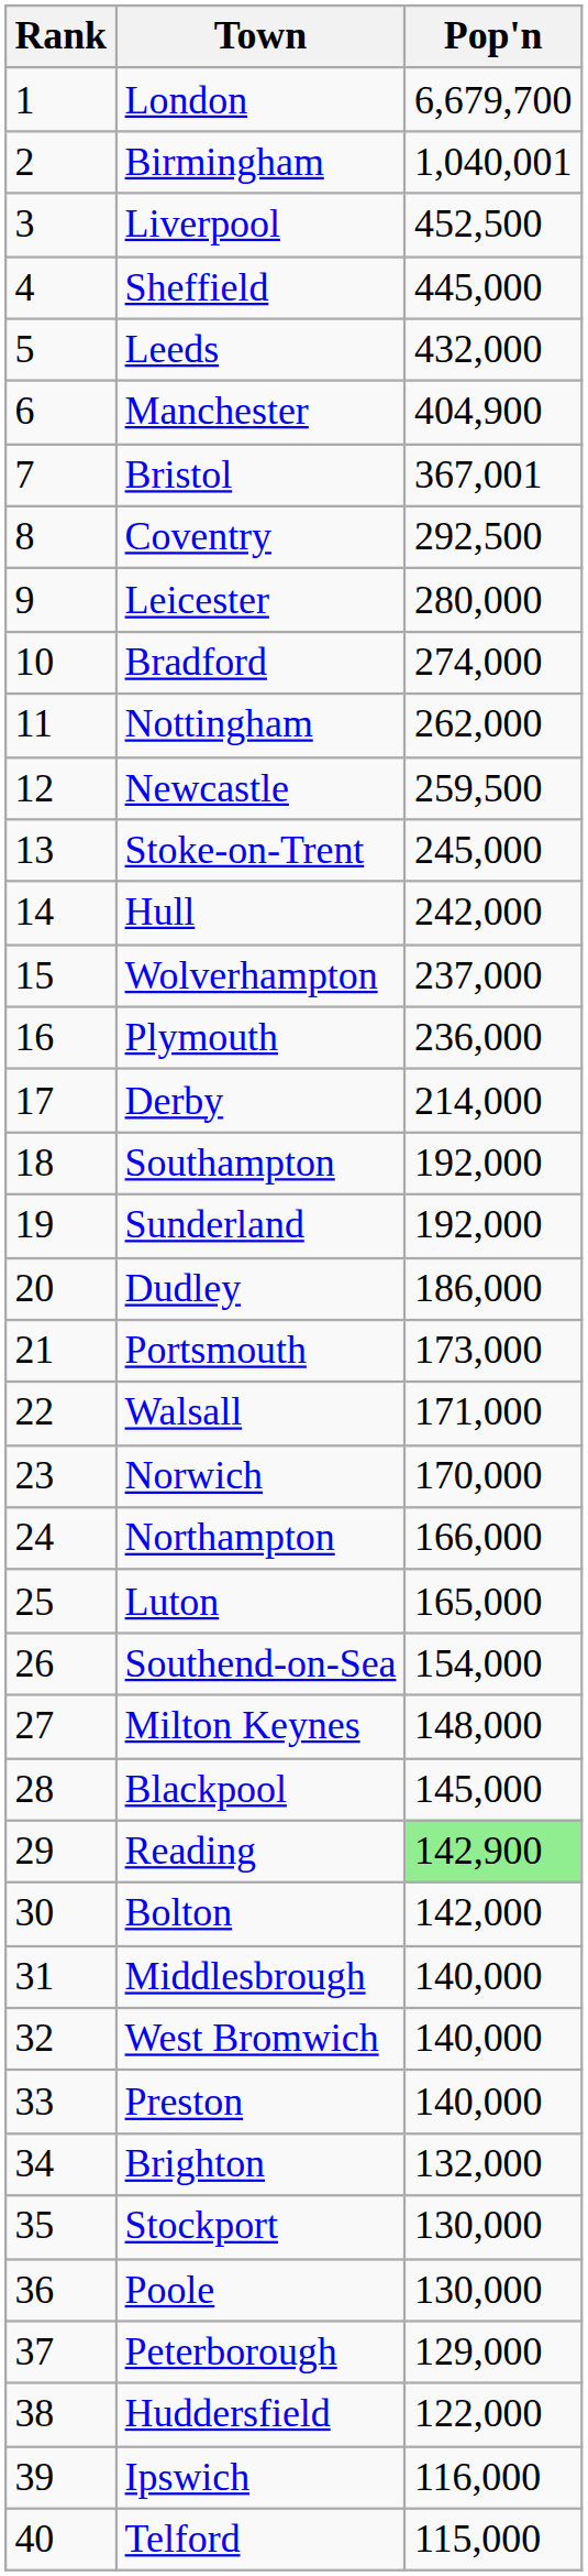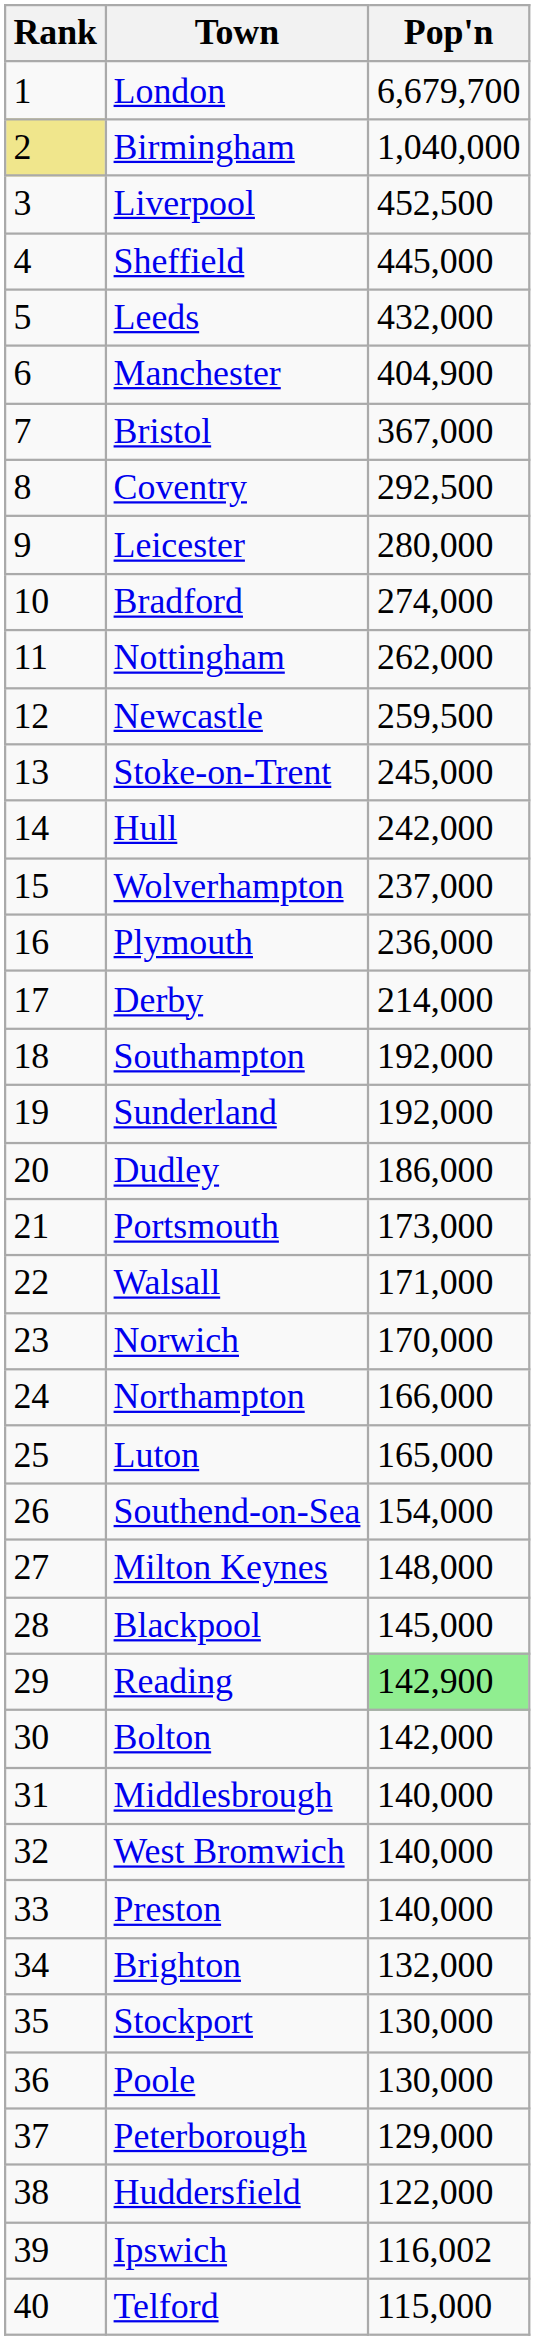Birmingham | Rank: no background -> khaki background
Birmingham | Pop'n: 1,040,001 -> 1,040,000
Bristol | Pop'n: 367,001 -> 367,000
Ipswich | Pop'n: 116,000 -> 116,002
